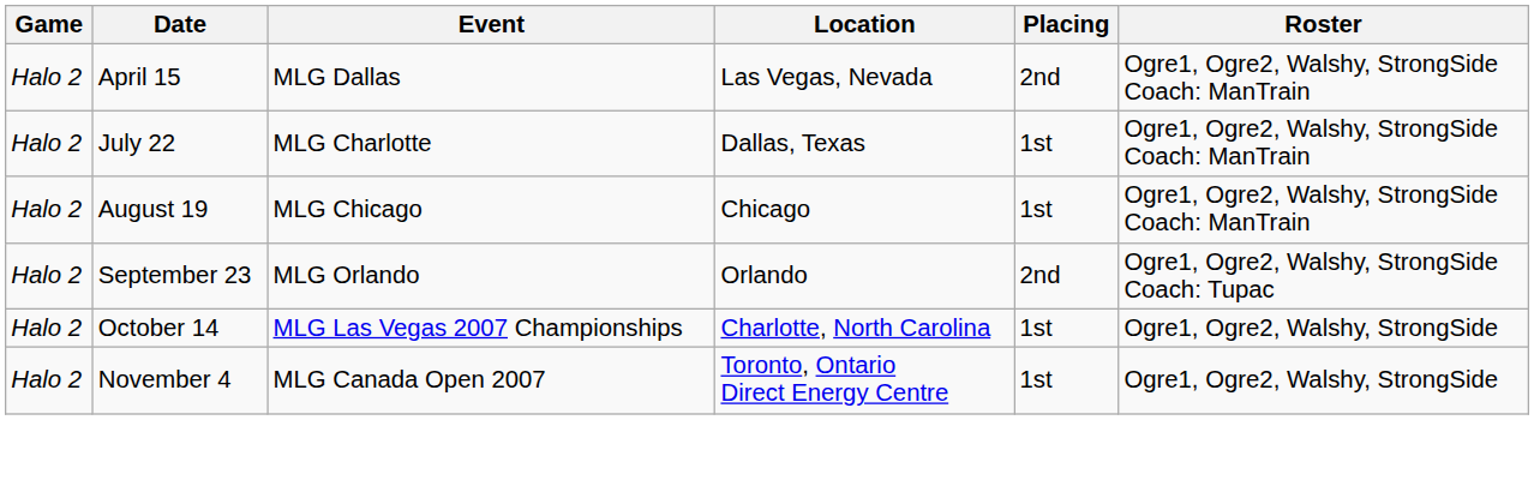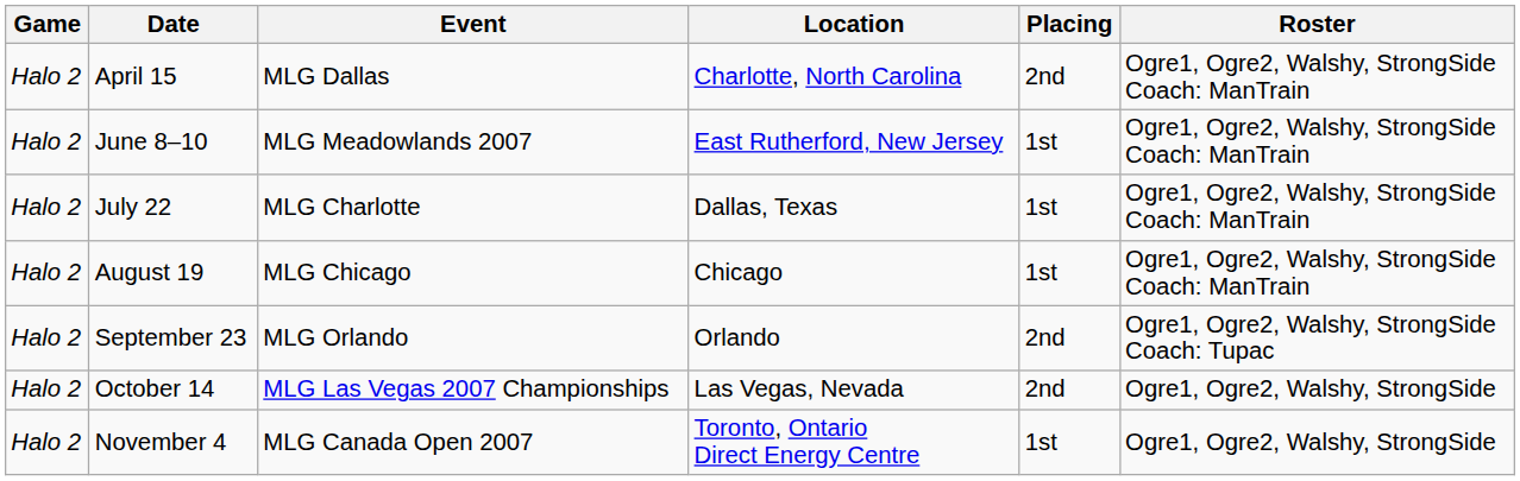April 15 | Location: Las Vegas, Nevada -> Charlotte, North Carolina
+ row: Halo 2 | June 8–10 | MLG Meadowlands 2007 | East Rutherford, New Jersey | 1st | Ogre1, Ogre2, Walshy, StrongSide Coach: ManTrain
October 14 | Location: Charlotte, North Carolina -> Las Vegas, Nevada
October 14 | Placing: 1st -> 2nd
